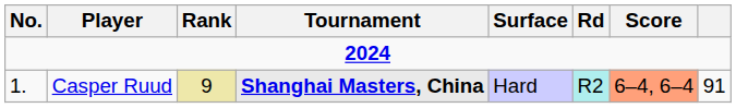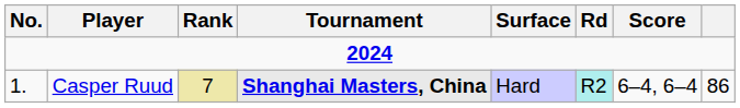Casper Ruud | Rank: 9 -> 7
Casper Ruud | Score: lightsalmon background -> no background
Casper Ruud | column 8: 91 -> 86
